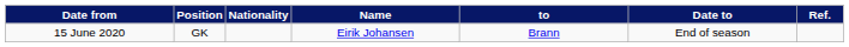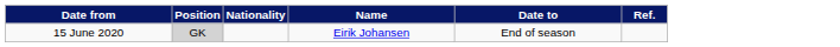- column: to | Brann
15 June 2020 | Position: no background -> lightgrey background
